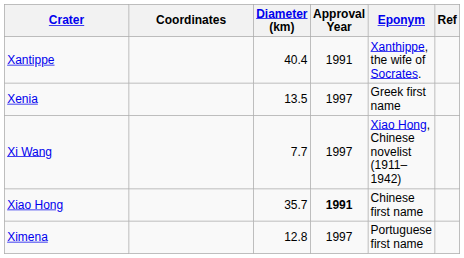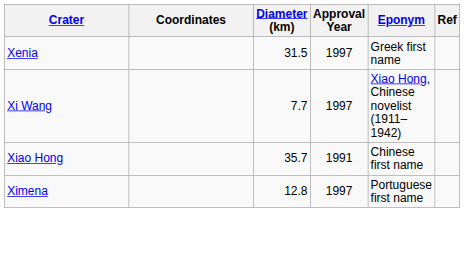- row: Xantippe | 40.4 | 1991 | Xanthippe, the wife of Socrates.
Xenia | Diameter (km): 13.5 -> 31.5
Xiao Hong | Approval Year: bold -> normal
